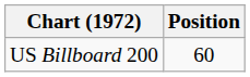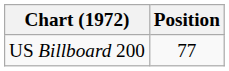US Billboard 200 | Position: 60 -> 77
